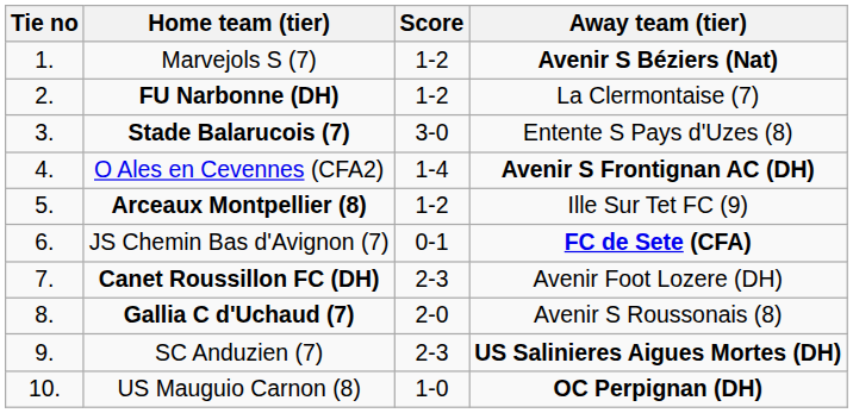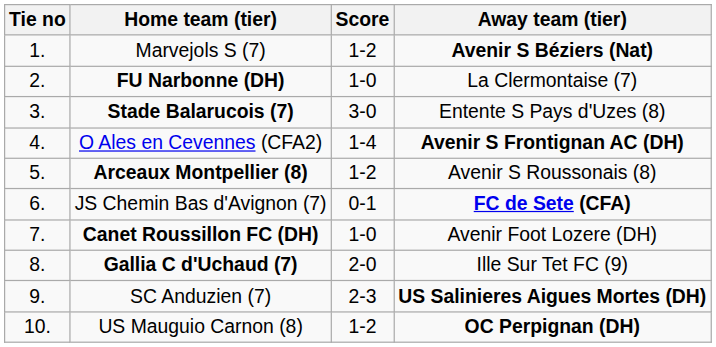FU Narbonne (DH) | Score: 1-2 -> 1-0
Arceaux Montpellier (8) | Away team (tier): Ille Sur Tet FC (9) -> Avenir S Roussonais (8)
Canet Roussillon FC (DH) | Score: 2-3 -> 1-0
Gallia C d'Uchaud (7) | Away team (tier): Avenir S Roussonais (8) -> Ille Sur Tet FC (9)
US Mauguio Carnon (8) | Score: 1-0 -> 1-2
